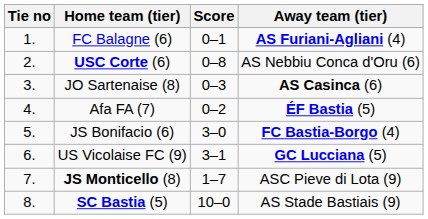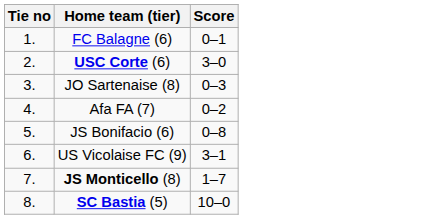- column: Away team (tier) | AS Furiani-Agliani (4) | AS Nebbiu Conca d'Oru (6) | AS Casinca (6) | ÉF Bastia (5) | FC Bastia-Borgo (4) | GC Lucciana (5) | ASC Pieve di Lota (9) | AS Stade Bastiais (9)
USC Corte (6) | Score: 0–8 -> 3–0
JS Bonifacio (6) | Score: 3–0 -> 0–8
